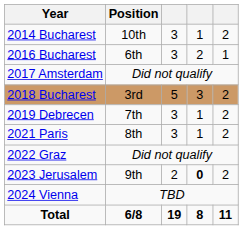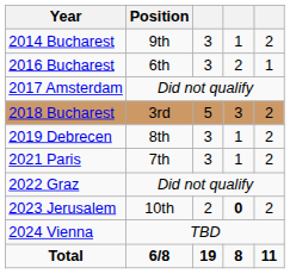2014 Bucharest | Position: 10th -> 9th
2019 Debrecen | Position: 7th -> 8th
2021 Paris | Position: 8th -> 7th
2023 Jerusalem | Position: 9th -> 10th
